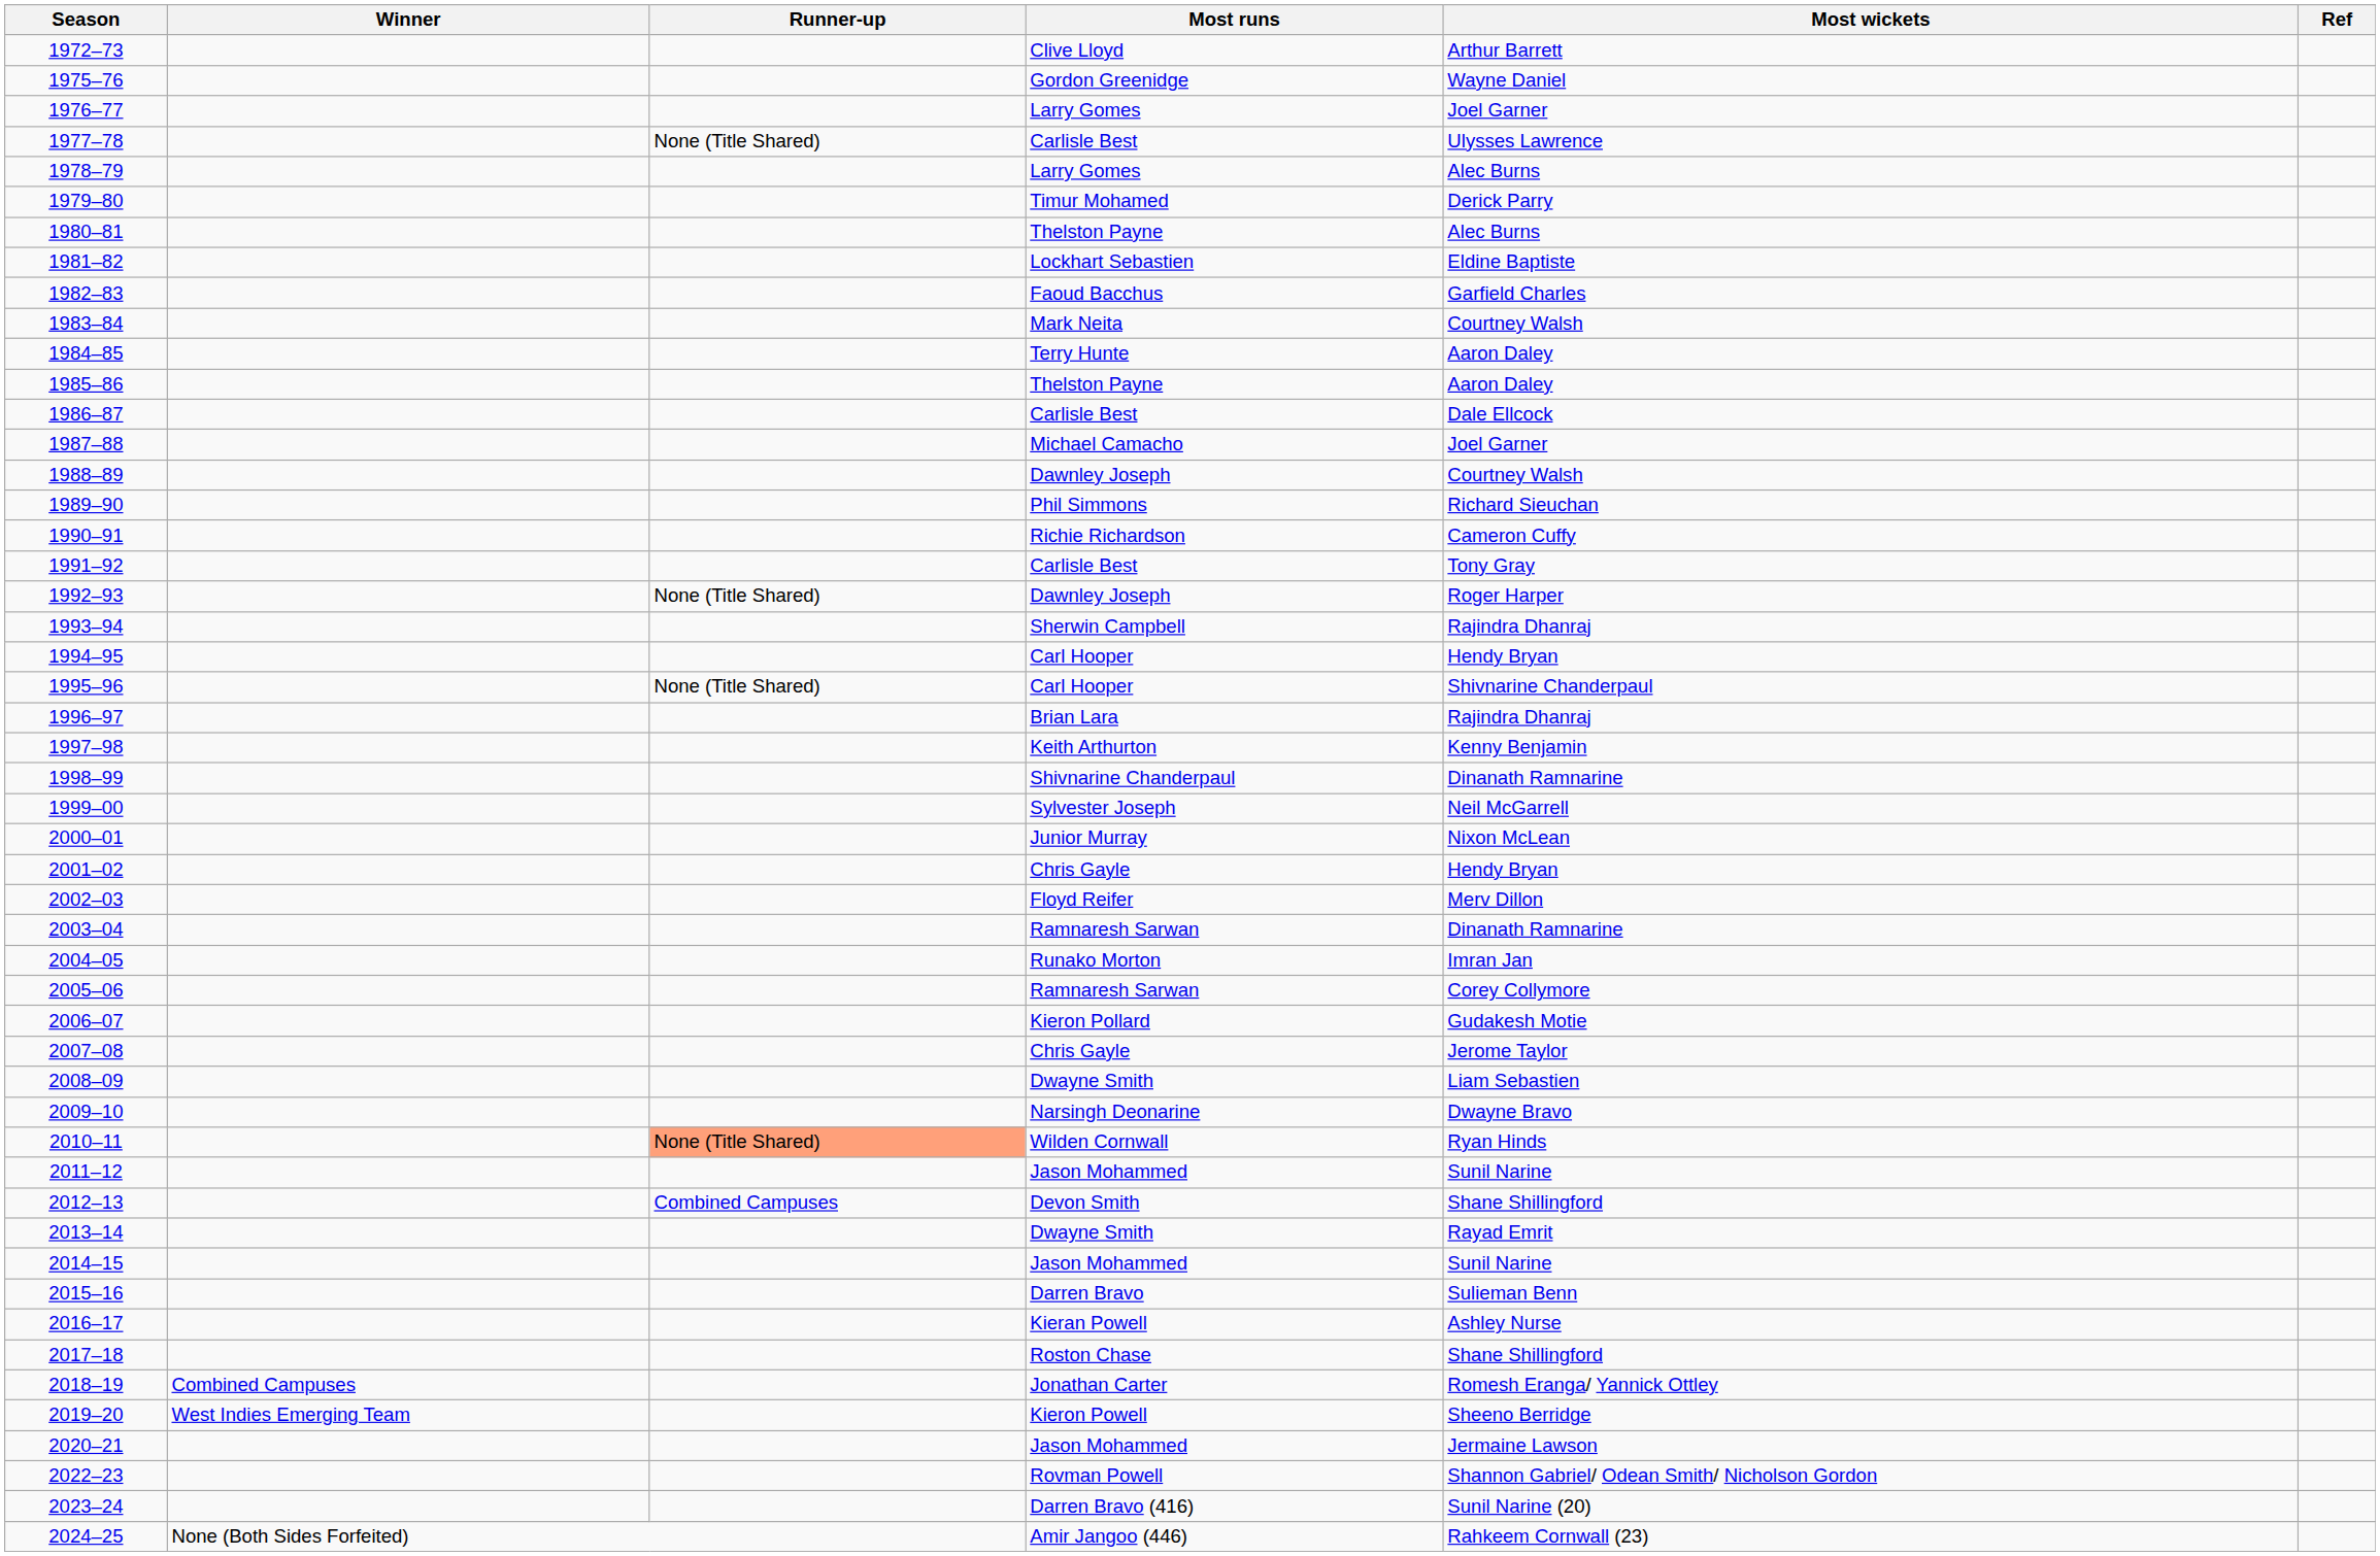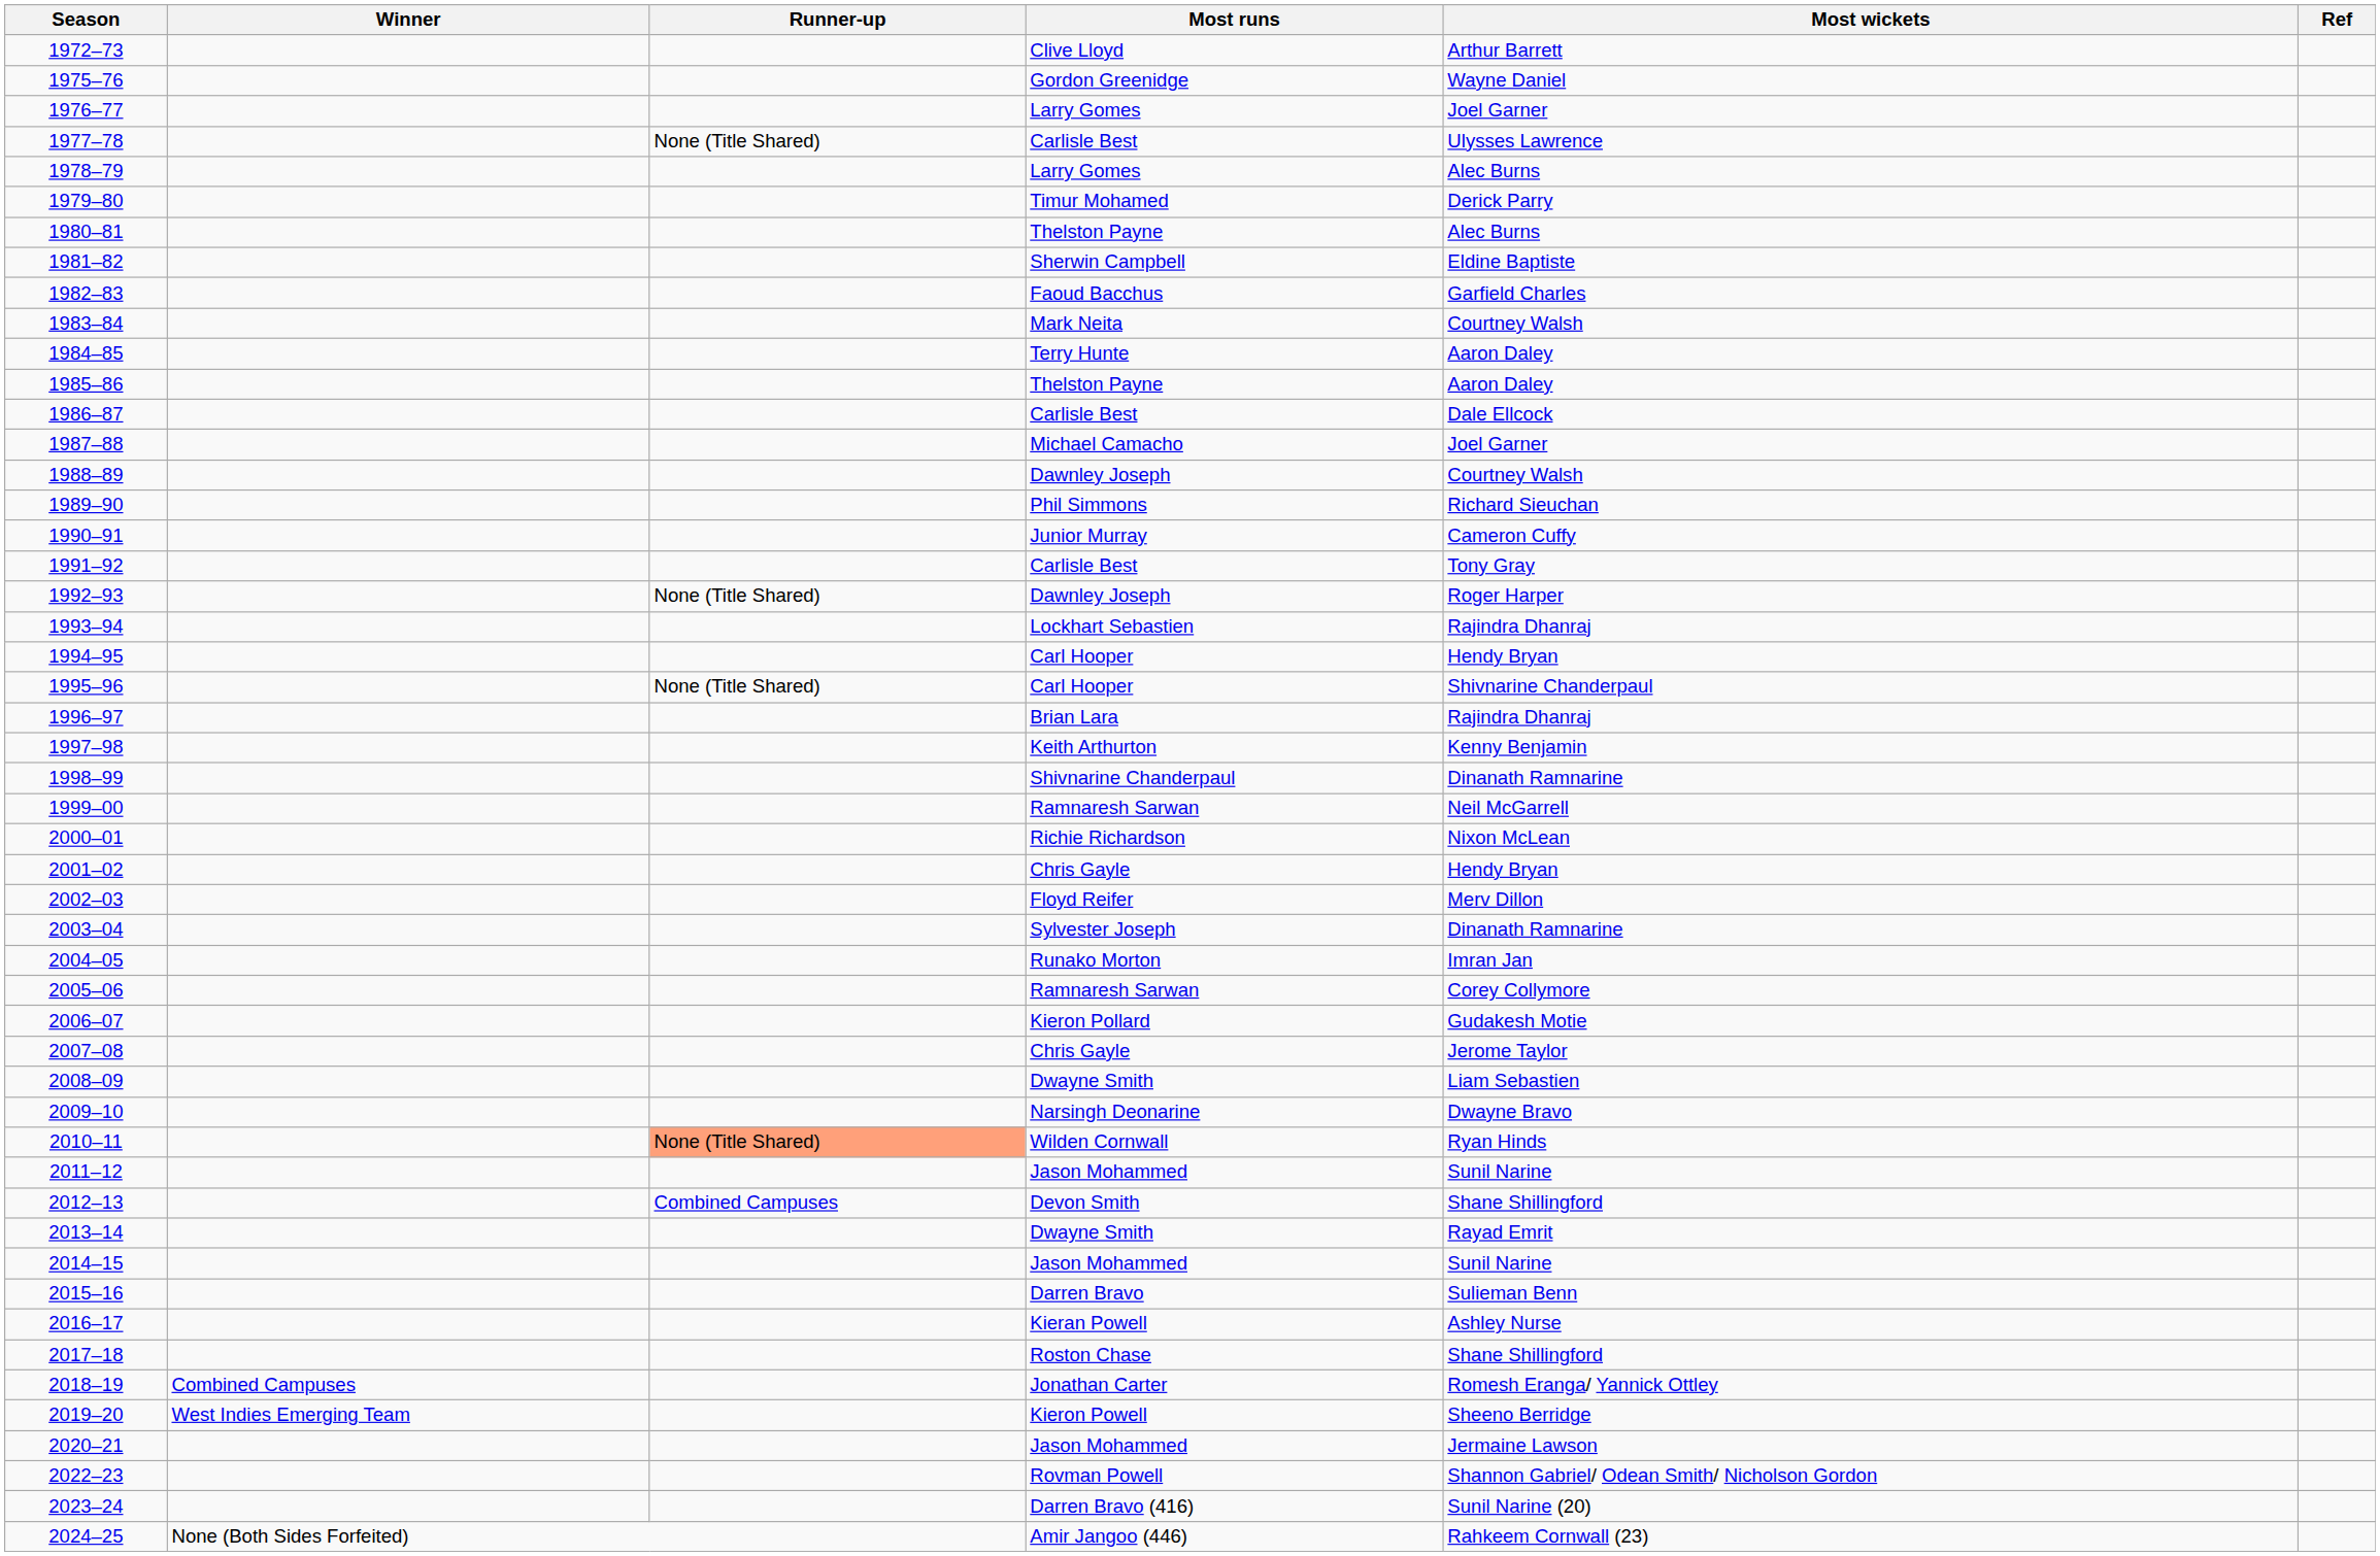1981–82 | Most runs: Lockhart Sebastien -> Sherwin Campbell
1990–91 | Most runs: Richie Richardson -> Junior Murray
1993–94 | Most runs: Sherwin Campbell -> Lockhart Sebastien
1999–00 | Most runs: Sylvester Joseph -> Ramnaresh Sarwan
2000–01 | Most runs: Junior Murray -> Richie Richardson
2003–04 | Most runs: Ramnaresh Sarwan -> Sylvester Joseph
